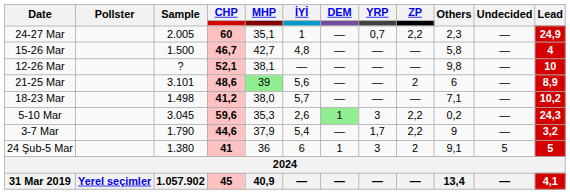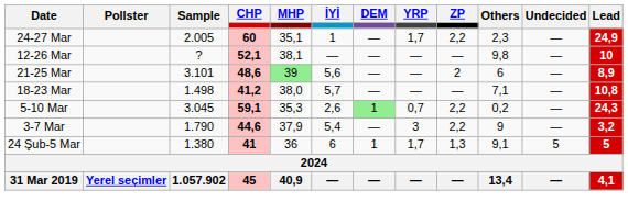24-27 Mar | YRP: 0,7 -> 1,7
- row: 15-26 Mar | 1.500 | 46,7 | 42,7 | 4,8 | — | — | — | 5,8 | — | 4
18-23 Mar | Lead: 10,2 -> 10,8
5-10 Mar | CHP: 59,6 -> 59,1
5-10 Mar | YRP: 3 -> 0,7
3-7 Mar | YRP: 1,7 -> 3
24 Şub-5 Mar | YRP: 3 -> 1,7
24 Şub-5 Mar | ZP: 2 -> 1,3
